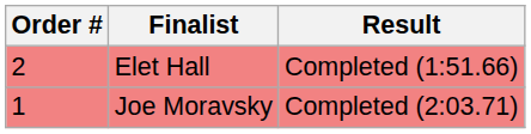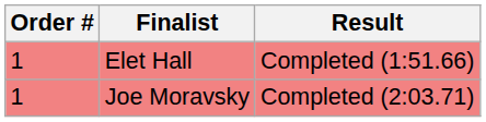Elet Hall | Order #: 2 -> 1
